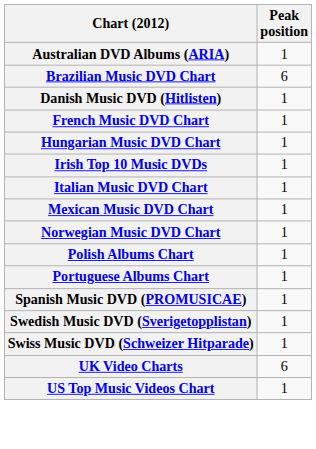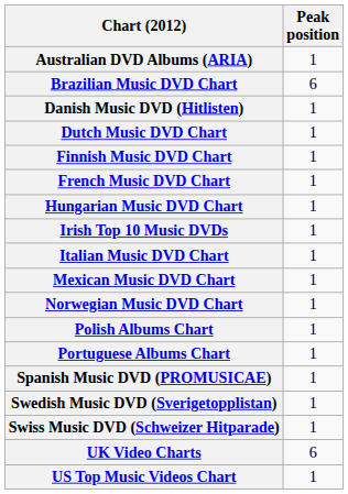+ row: Dutch Music DVD Chart | 1
+ row: Finnish Music DVD Chart | 1
